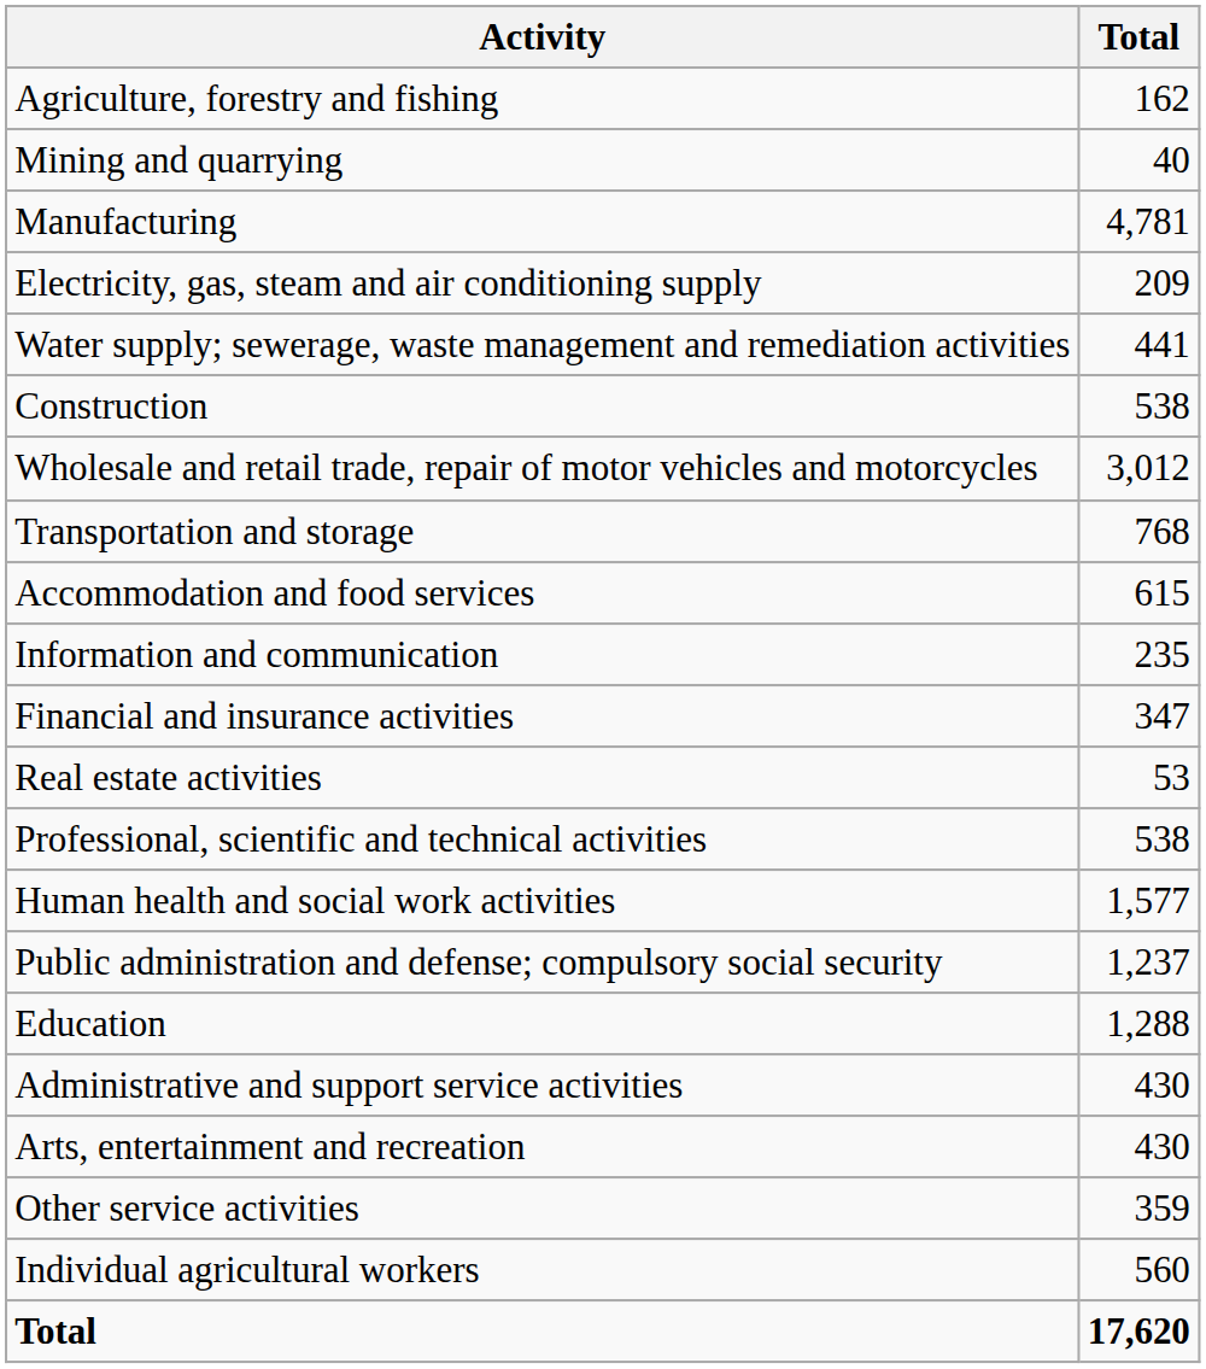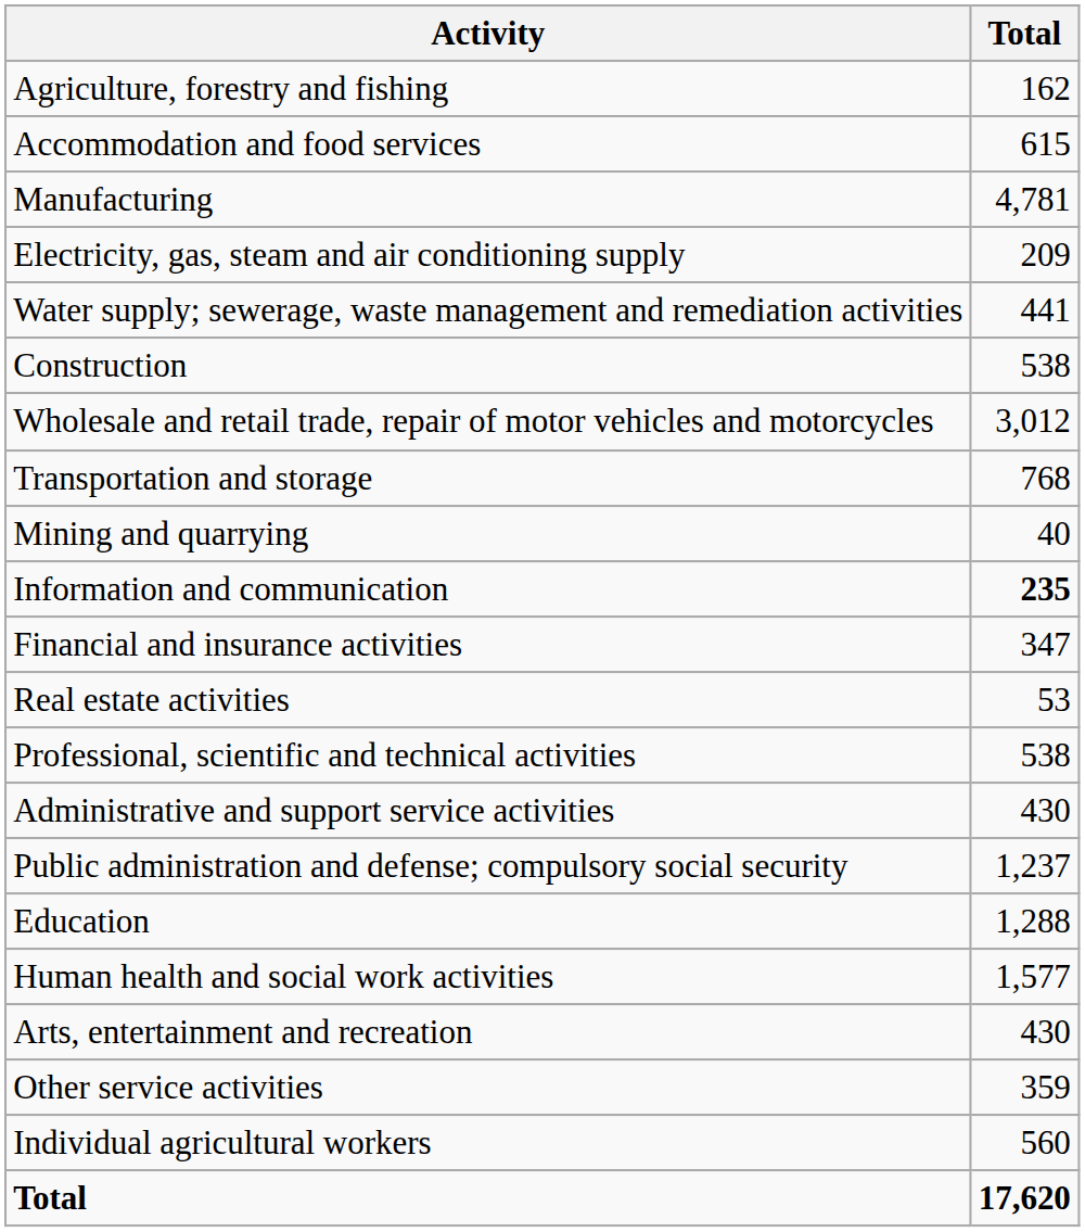rows swapped: Mining and quarrying <-> Accommodation and food services
Information and communication | Total: normal -> bold
rows swapped: Administrative and support service activities <-> Human health and social work activities
